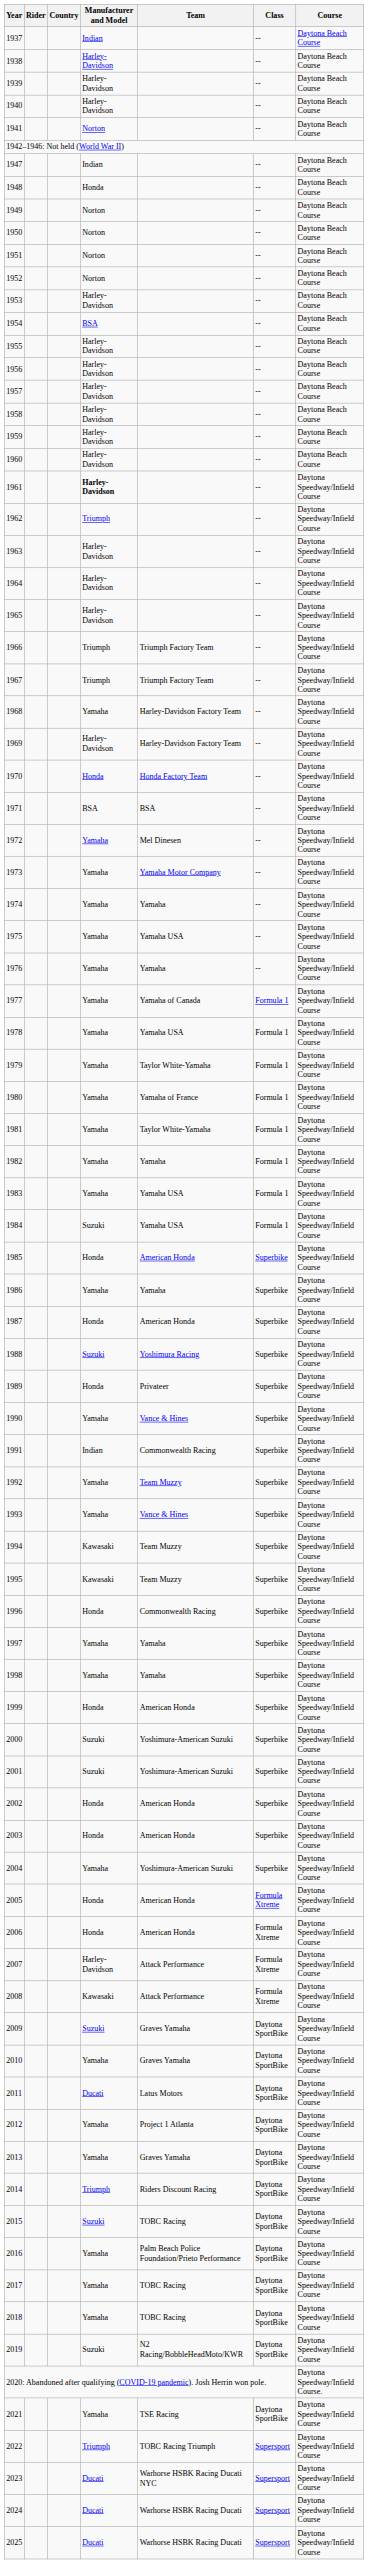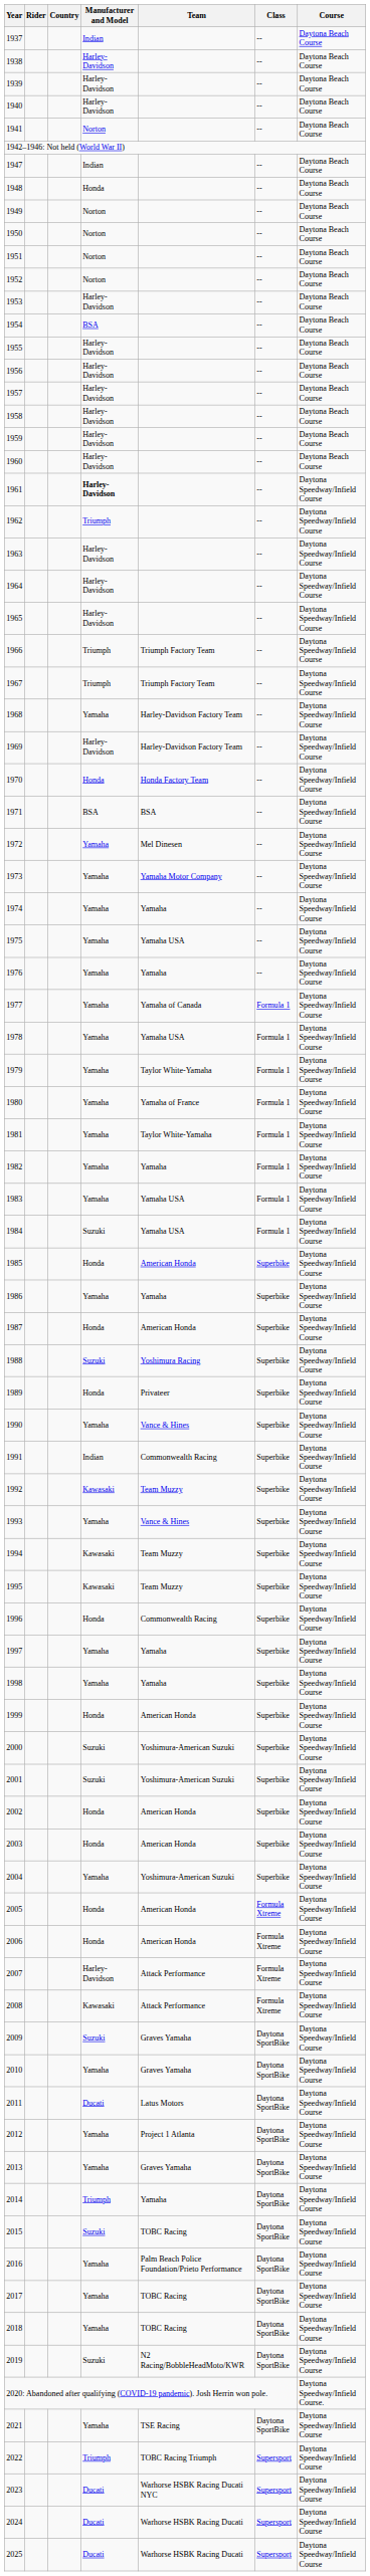1992 | Manufacturer and Model: Yamaha -> Kawasaki
2014 | Team: Riders Discount Racing -> Yamaha
